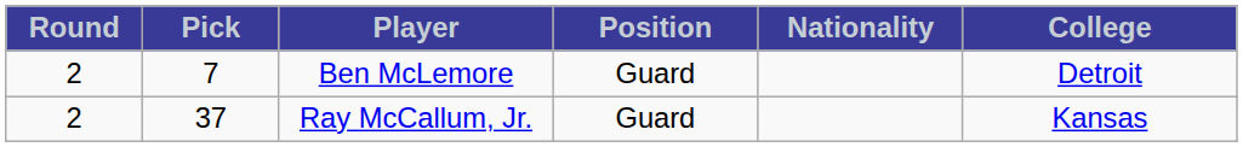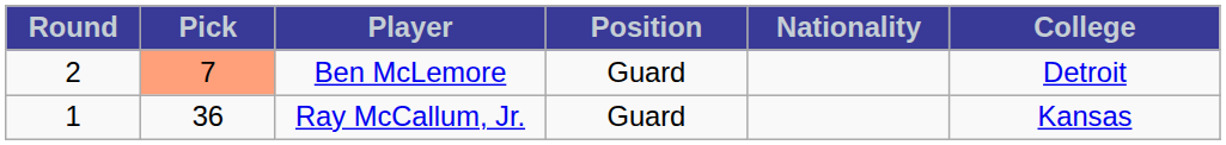Ben McLemore | Pick: no background -> lightsalmon background
Ray McCallum, Jr. | Round: 2 -> 1
Ray McCallum, Jr. | Pick: 37 -> 36
